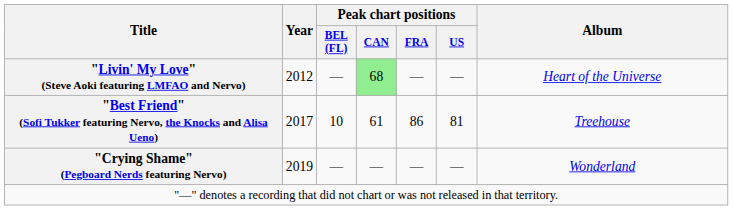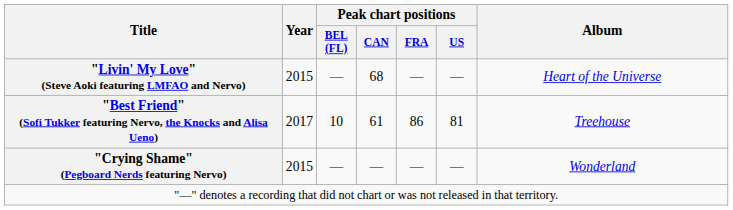"Livin' My Love" (Steve Aoki featuring LMFAO and Nervo) | Year: 2012 -> 2015
"Livin' My Love" (Steve Aoki featuring LMFAO and Nervo) | Peak chart positions / CAN: lightgreen background -> no background
"Crying Shame" (Pegboard Nerds featuring Nervo) | Year: 2019 -> 2015
